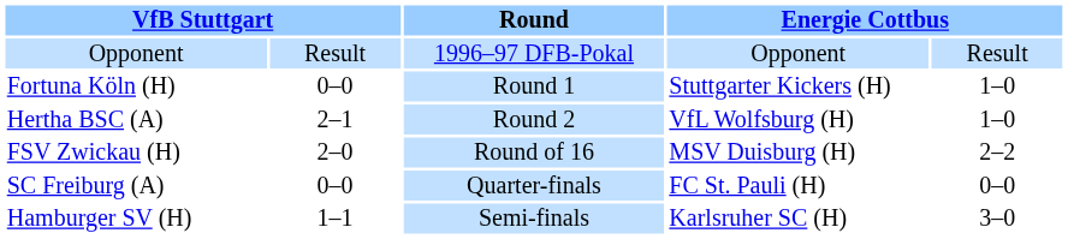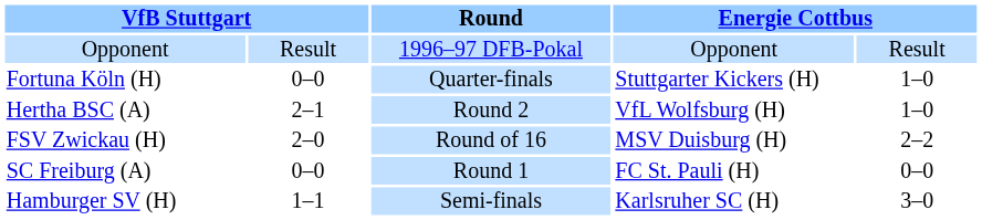Fortuna Köln (H) | Round: Round 1 -> Quarter-finals
SC Freiburg (A) | Round: Quarter-finals -> Round 1
